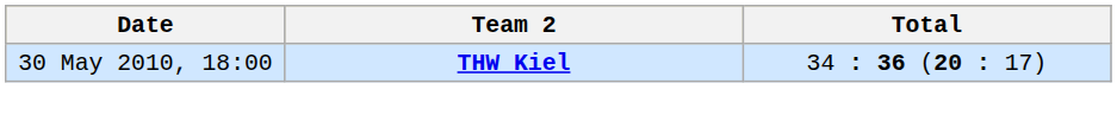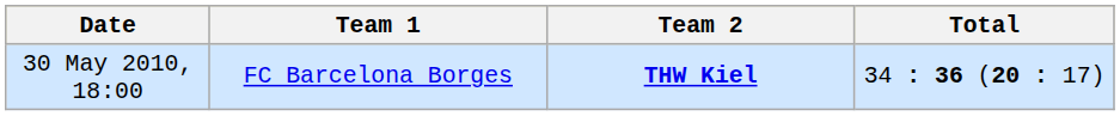+ column: Team 1 | FC Barcelona Borges
